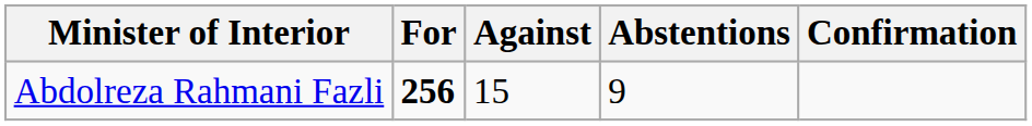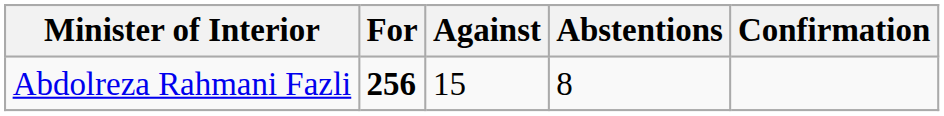Abdolreza Rahmani Fazli | Abstentions: 9 -> 8
